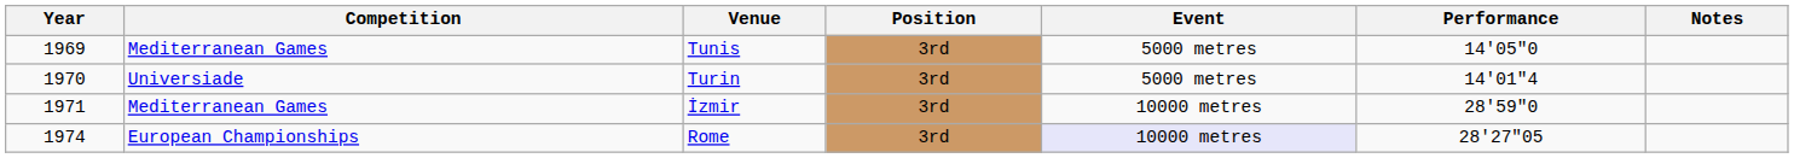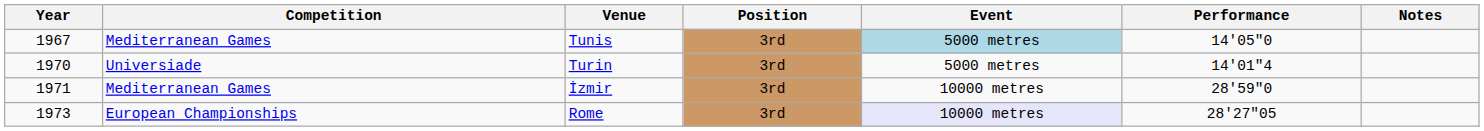Tunis | Year: 1969 -> 1967
Tunis | Event: no background -> lightblue background
Rome | Year: 1974 -> 1973
